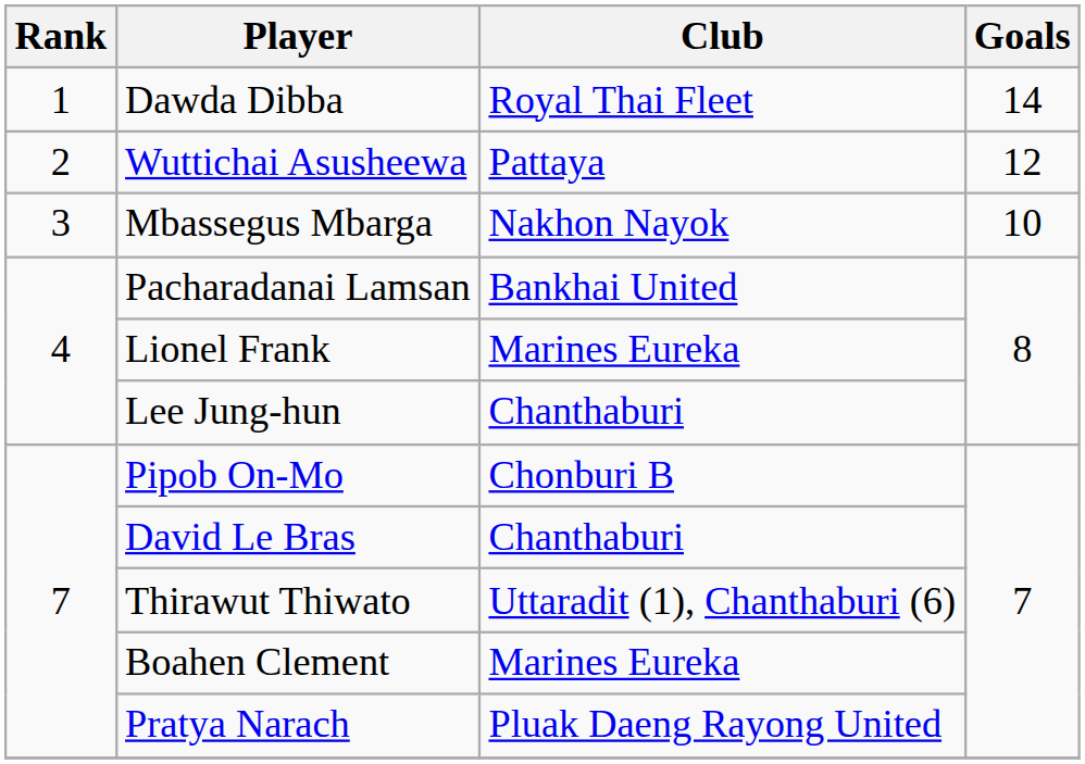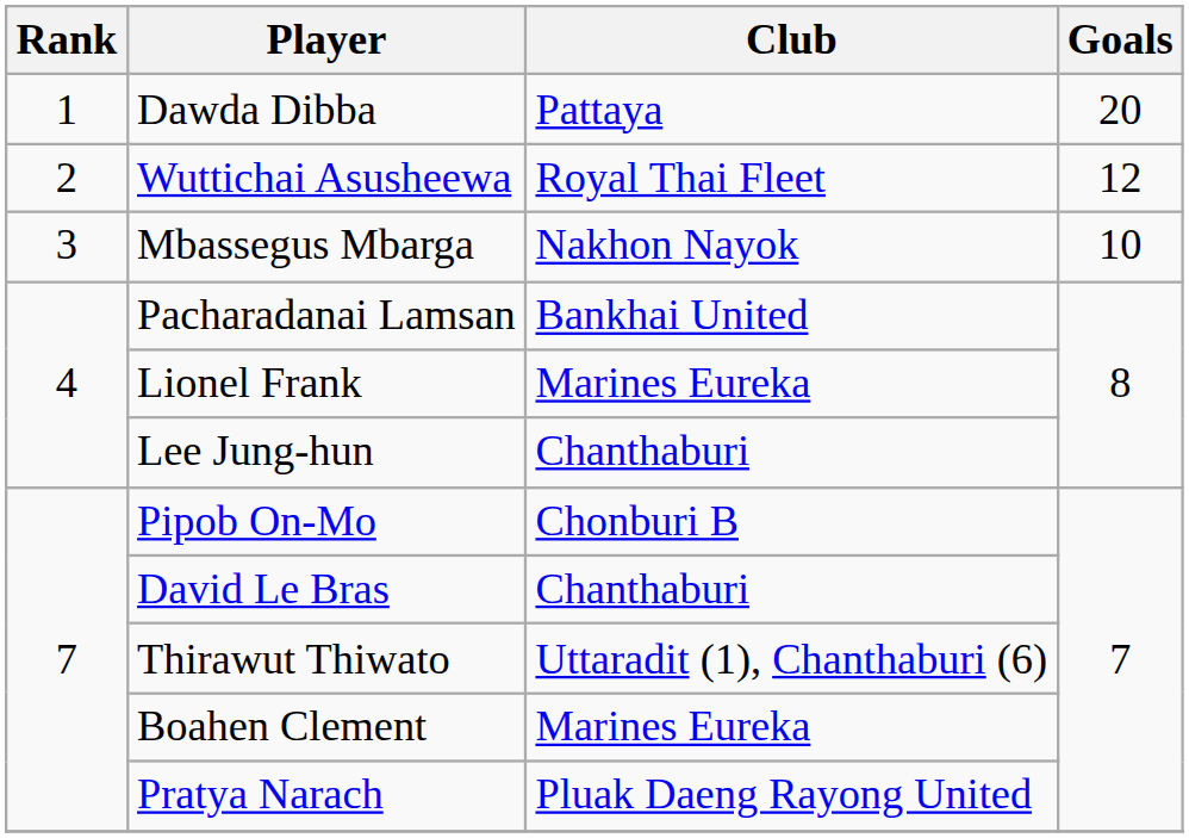Dawda Dibba | Club: Royal Thai Fleet -> Pattaya
Dawda Dibba | Goals: 14 -> 20
Wuttichai Asusheewa | Club: Pattaya -> Royal Thai Fleet
